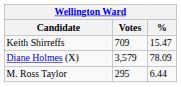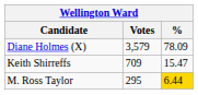rows swapped: Diane Holmes (X) <-> Keith Shirreffs
M. Ross Taylor | %: no background -> gold background
